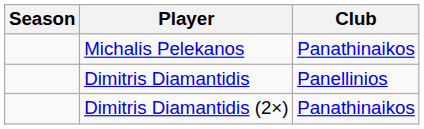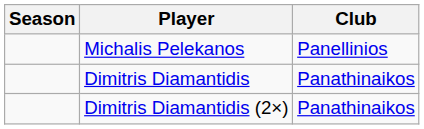Michalis Pelekanos | Club: Panathinaikos -> Panellinios
Dimitris Diamantidis | Club: Panellinios -> Panathinaikos
